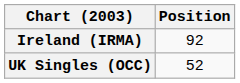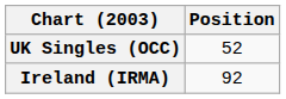rows swapped: Ireland (IRMA) <-> UK Singles (OCC)
